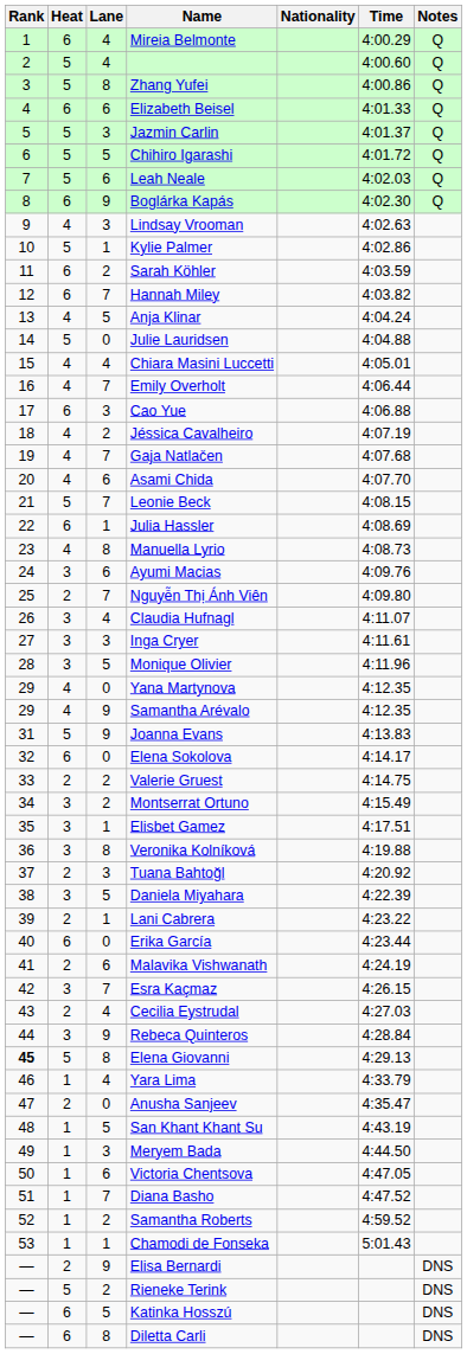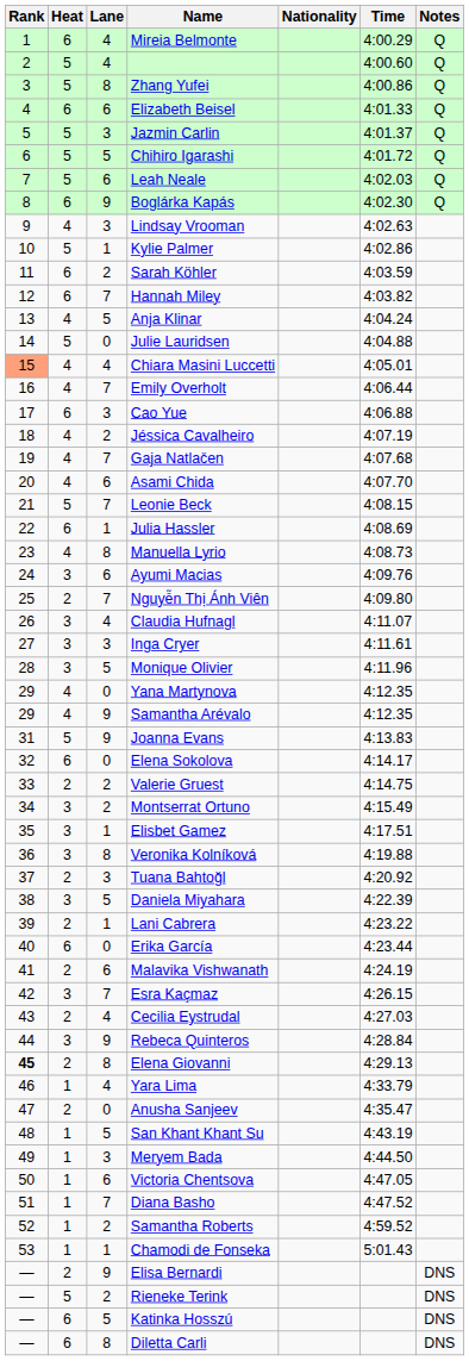Chiara Masini Luccetti | Rank: no background -> lightsalmon background
Elena Giovanni | Heat: 5 -> 2
